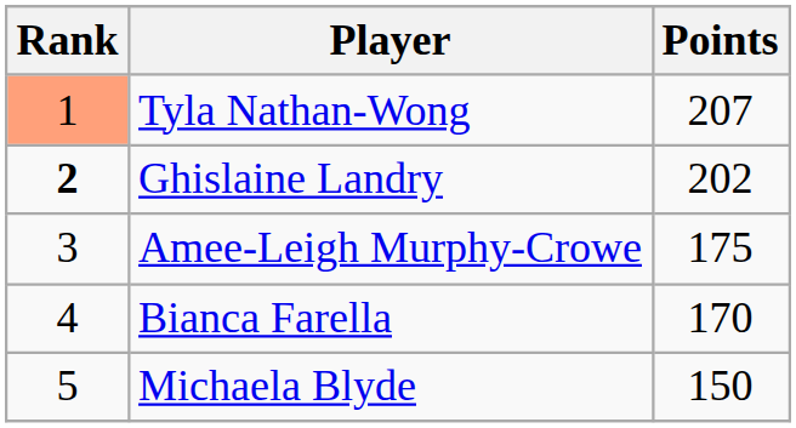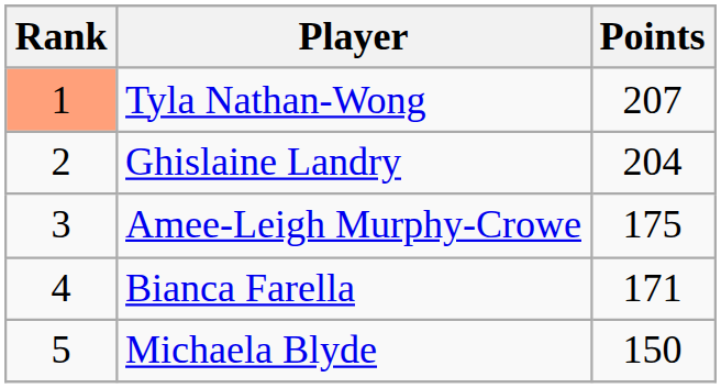Ghislaine Landry | Rank: bold -> normal
Ghislaine Landry | Points: 202 -> 204
Bianca Farella | Points: 170 -> 171
